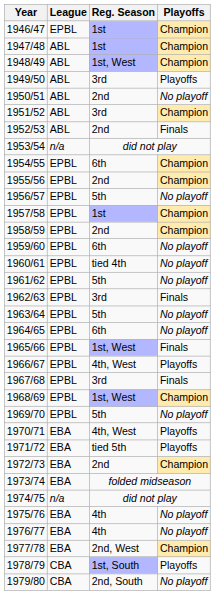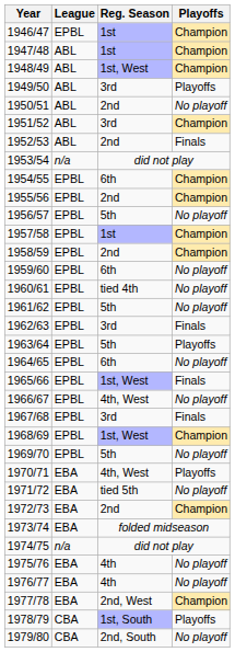1963/64 | Playoffs: No playoff -> Playoffs
1966/67 | Playoffs: Playoffs -> No playoff
1971/72 | Playoffs: Playoffs -> No playoff
